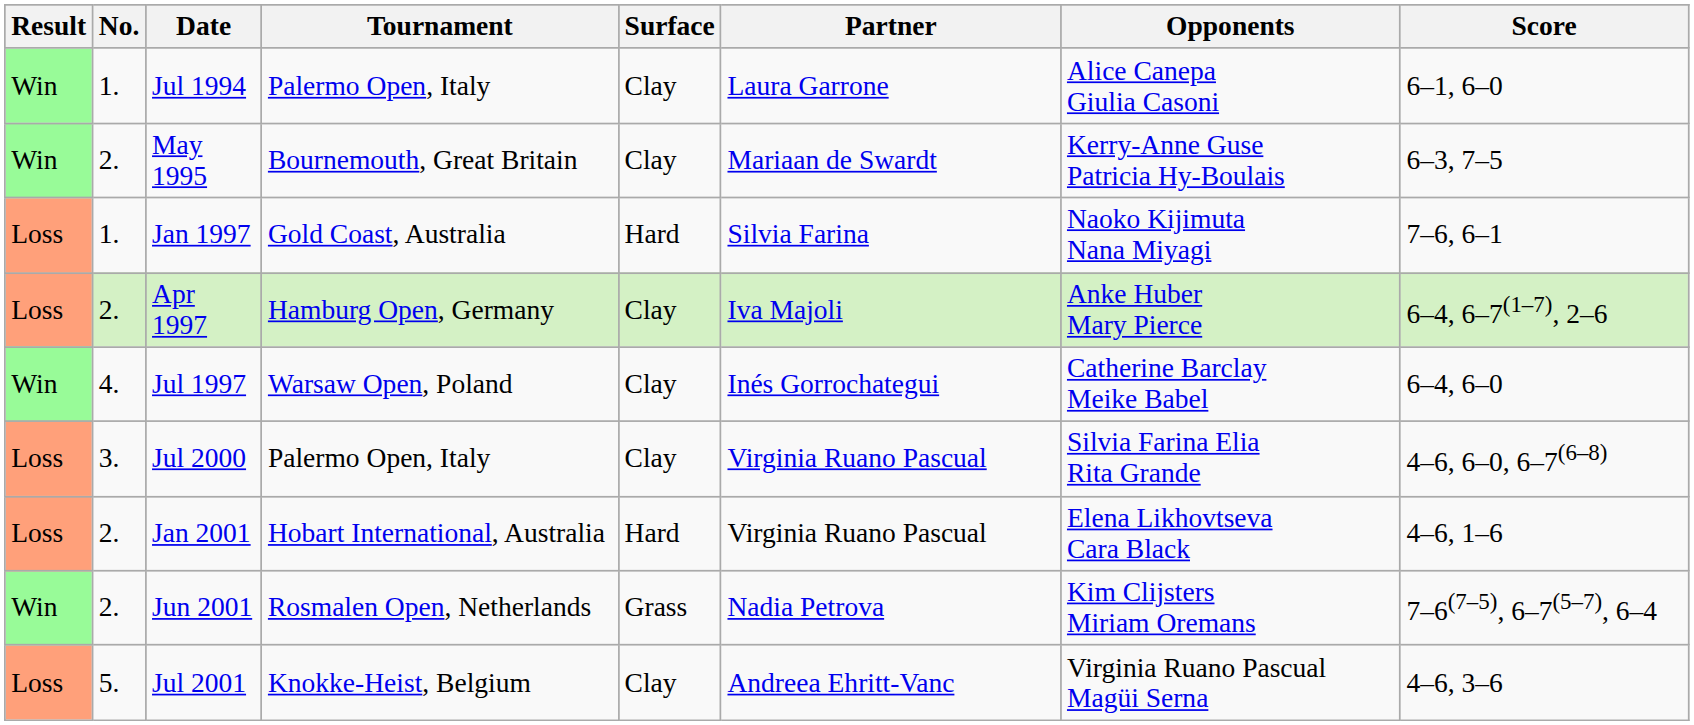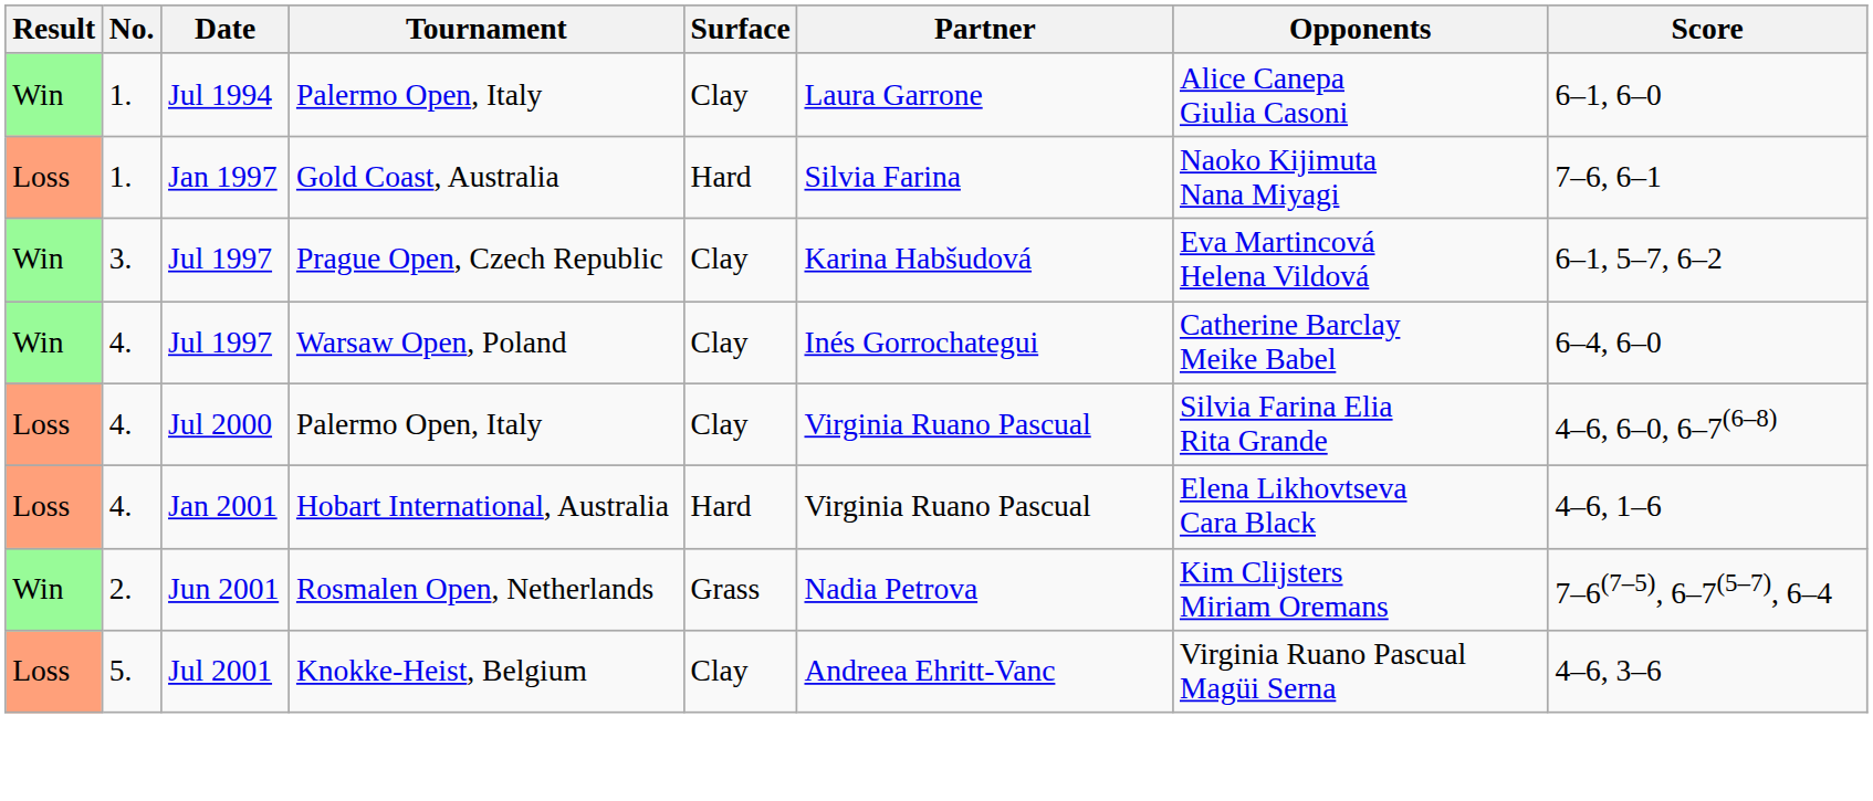- row: Win | 2. | May 1995 | Bournemouth, Great Britain | Clay | Mariaan de Swardt | Kerry-Anne Guse Patricia Hy-Boulais | 6–3, 7–5
- row: Loss | 2. | Apr 1997 | Hamburg Open, Germany | Clay | Iva Majoli | Anke Huber Mary Pierce | 6–4, 6–7(1–7), 2–6
+ row: Win | 3. | Jul 1997 | Prague Open, Czech Republic | Clay | Karina Habšudová | Eva Martincová Helena Vildová | 6–1, 5–7, 6–2
Jul 2000 | No.: 3. -> 4.
Jan 2001 | No.: 2. -> 4.
